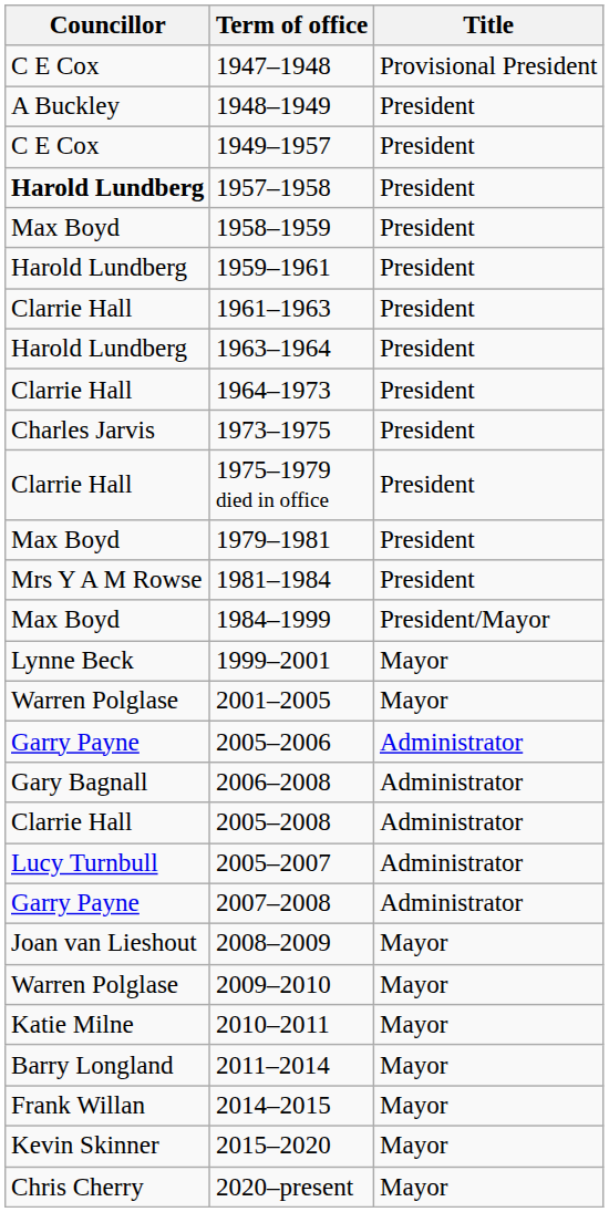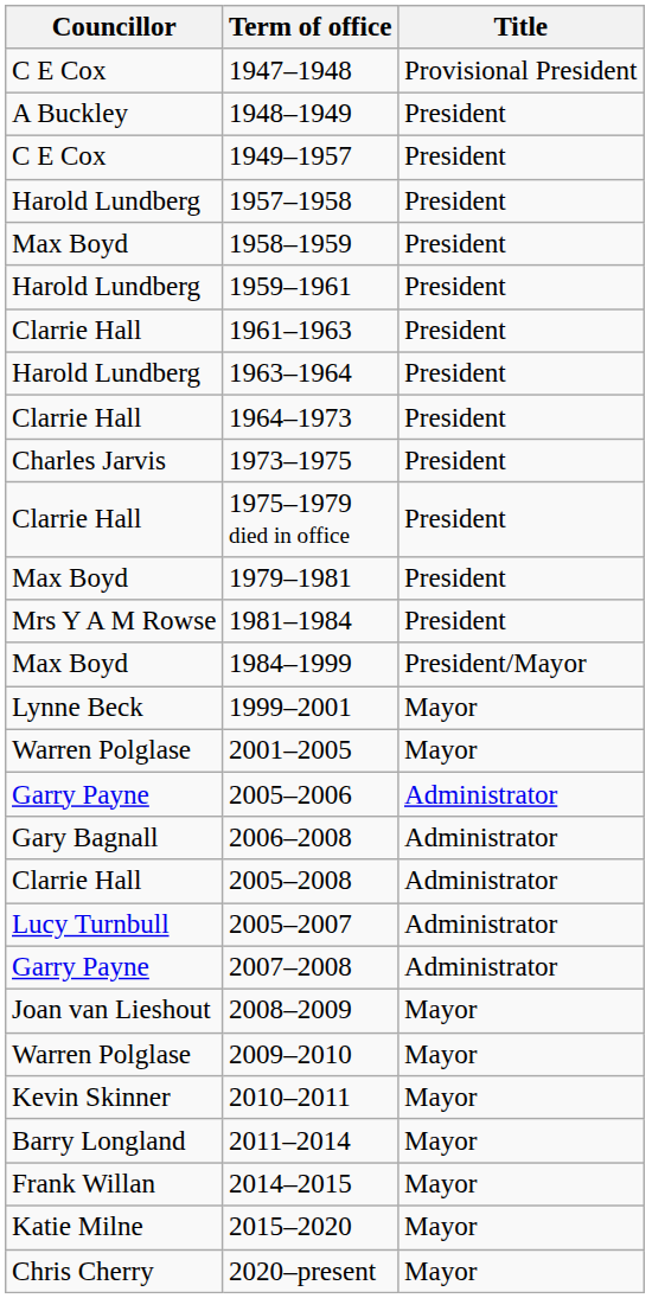1957–1958 | Councillor: bold -> normal
2010–2011 | Councillor: Katie Milne -> Kevin Skinner
2015–2020 | Councillor: Kevin Skinner -> Katie Milne
